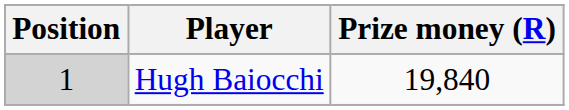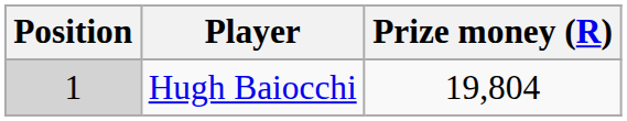Hugh Baiocchi | Prize money (R): 19,840 -> 19,804
